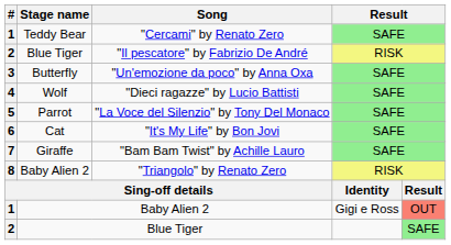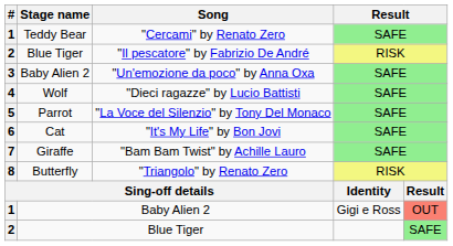"Un'emozione da poco" by Anna Oxa | Stage name: Butterfly -> Baby Alien 2
"Triangolo" by Renato Zero | Stage name: Baby Alien 2 -> Butterfly
